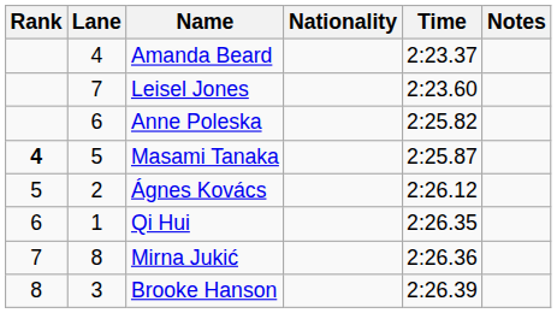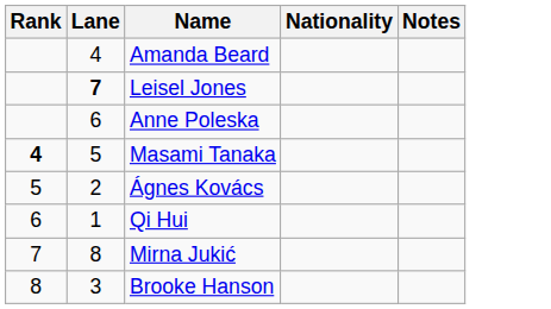- column: Time | 2:23.37 | 2:23.60 | 2:25.82 | 2:25.87 | 2:26.12 | 2:26.35 | 2:26.36 | 2:26.39
Leisel Jones | Lane: normal -> bold
